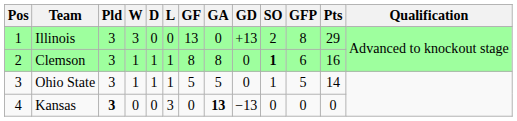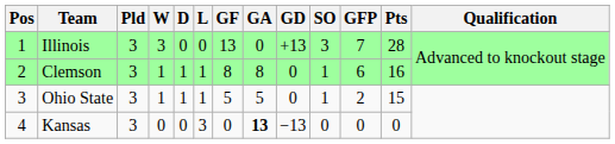Illinois | SO: 2 -> 3
Illinois | GFP: 8 -> 7
Illinois | Pts: 29 -> 28
Clemson | SO: bold -> normal
Ohio State | GFP: 5 -> 2
Ohio State | Pts: 14 -> 15
Kansas | Pld: bold -> normal
